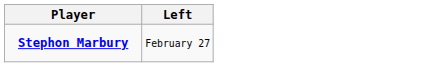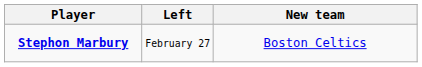+ column: New team | Boston Celtics
